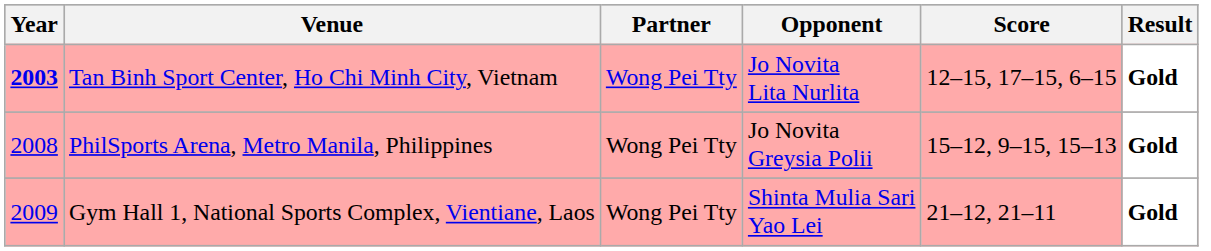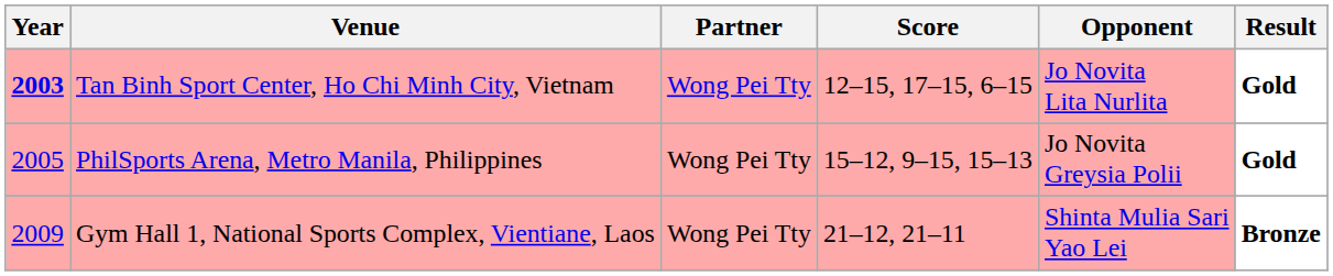columns swapped: Opponent <-> Score
PhilSports Arena, Metro Manila, Philippines | Year: 2008 -> 2005
Gym Hall 1, National Sports Complex, Vientiane, Laos | Result: Gold -> Bronze
